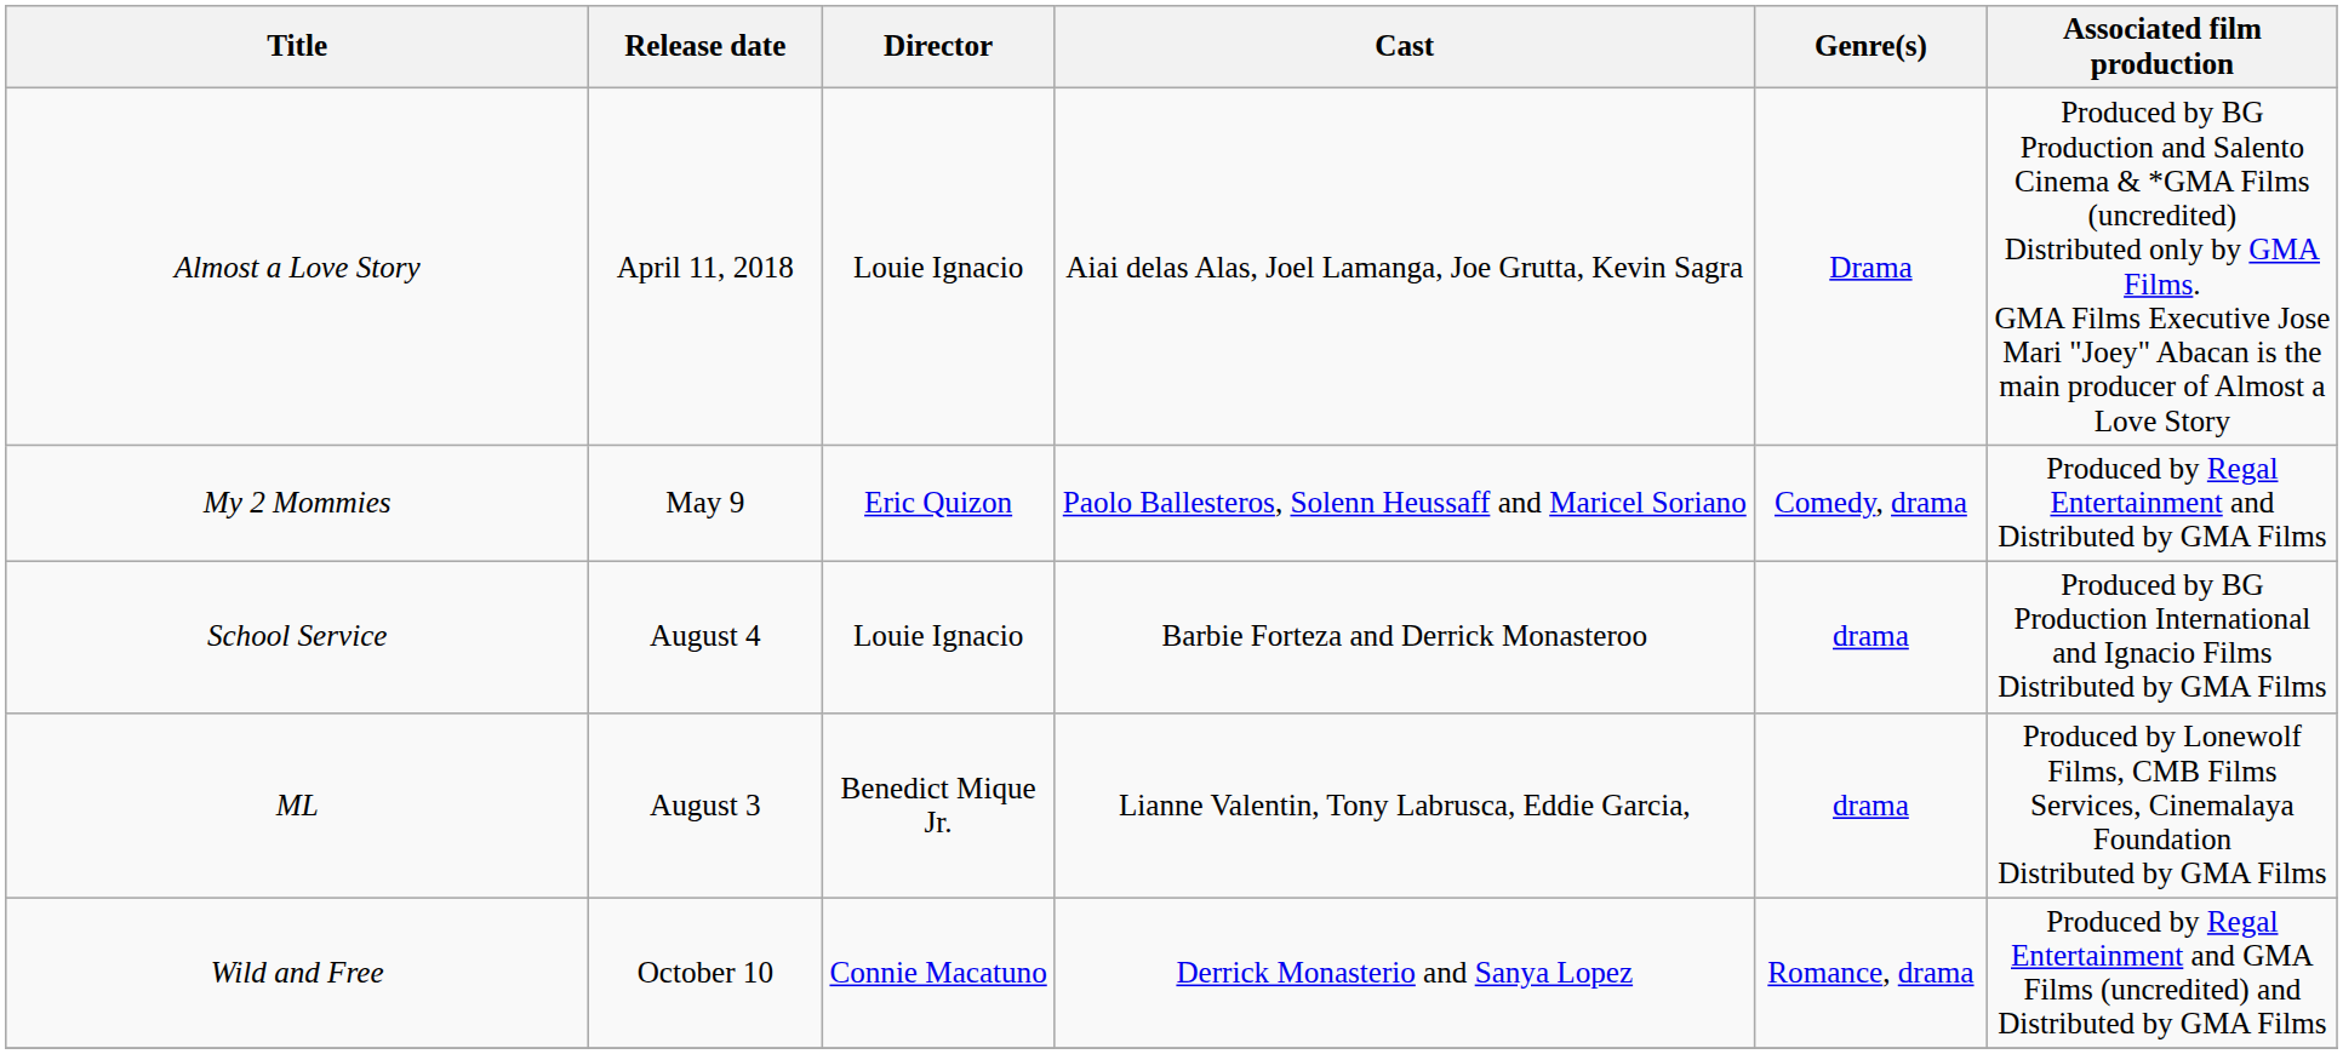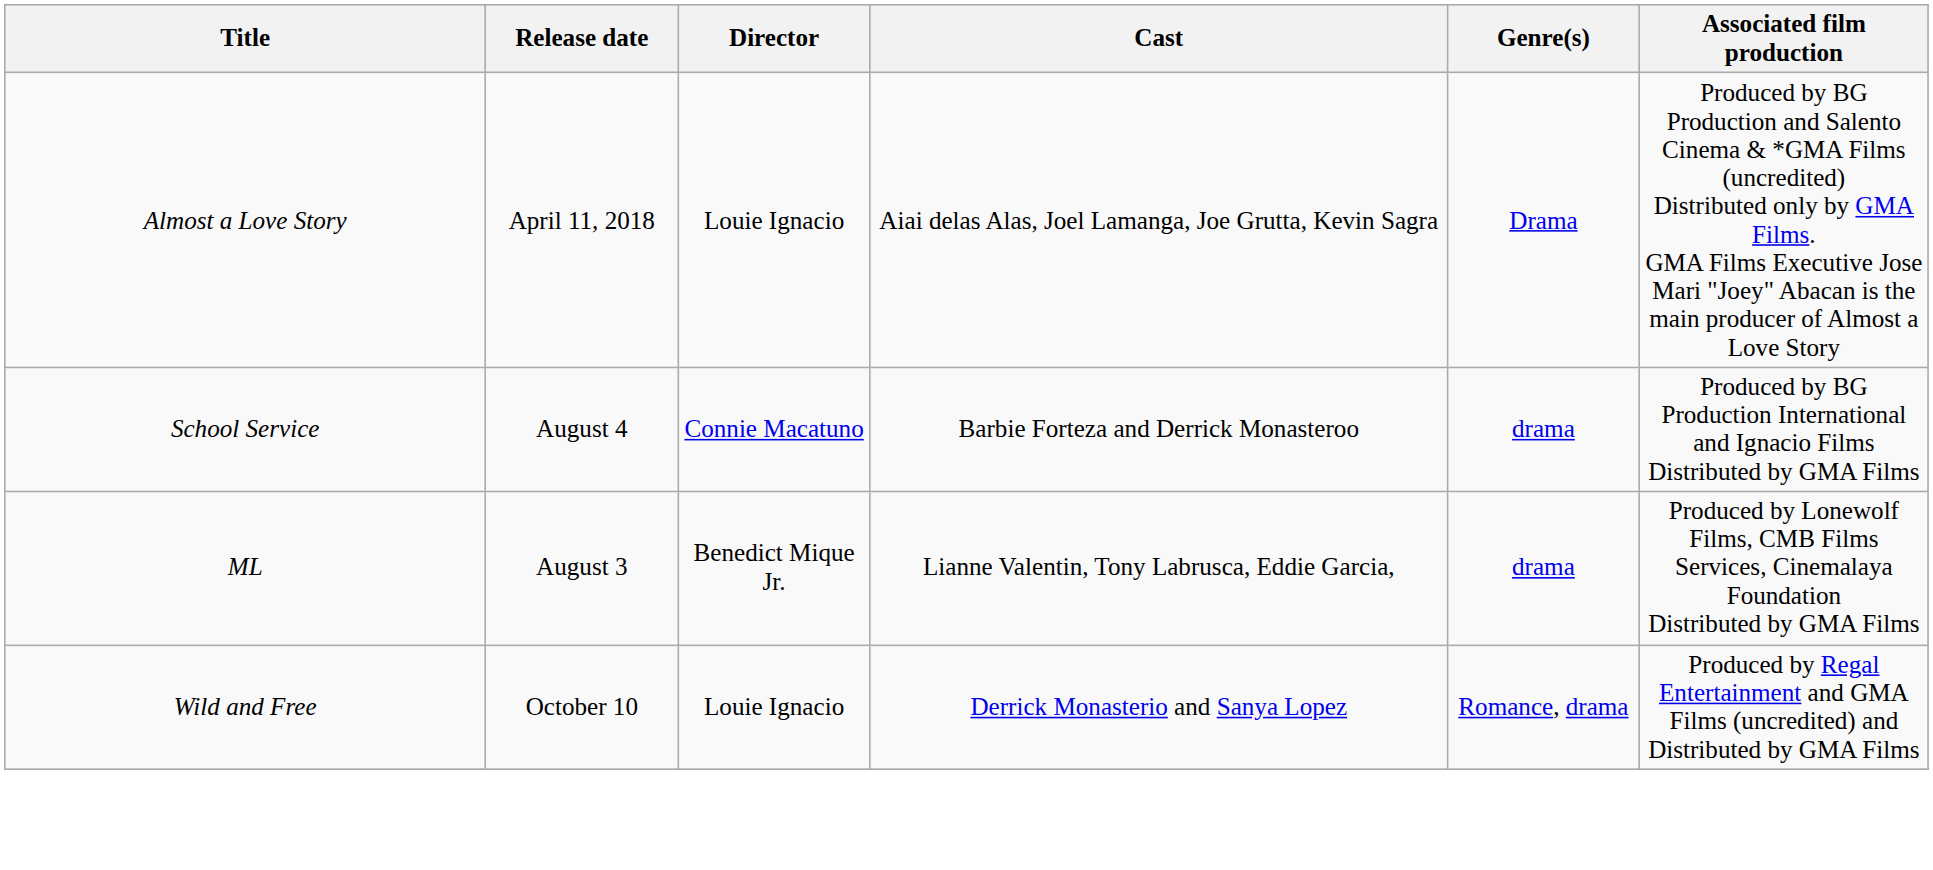- row: My 2 Mommies | May 9 | Eric Quizon | Paolo Ballesteros, Solenn Heussaff and Maricel Soriano | Comedy, drama | Produced by Regal Entertainment and Distributed by GMA Films
School Service | Director: Louie Ignacio -> Connie Macatuno
Wild and Free | Director: Connie Macatuno -> Louie Ignacio
